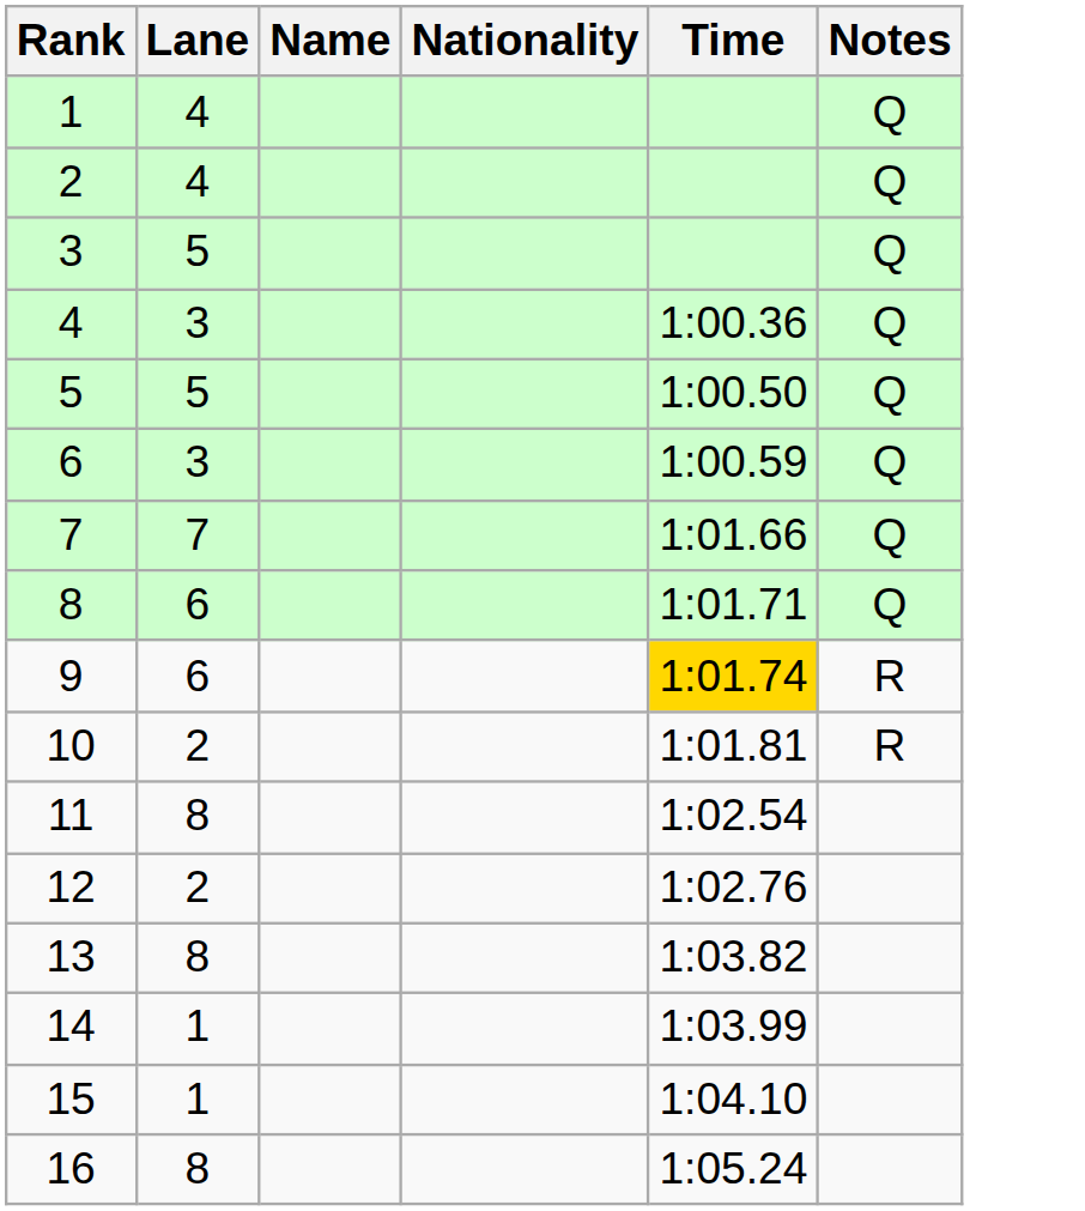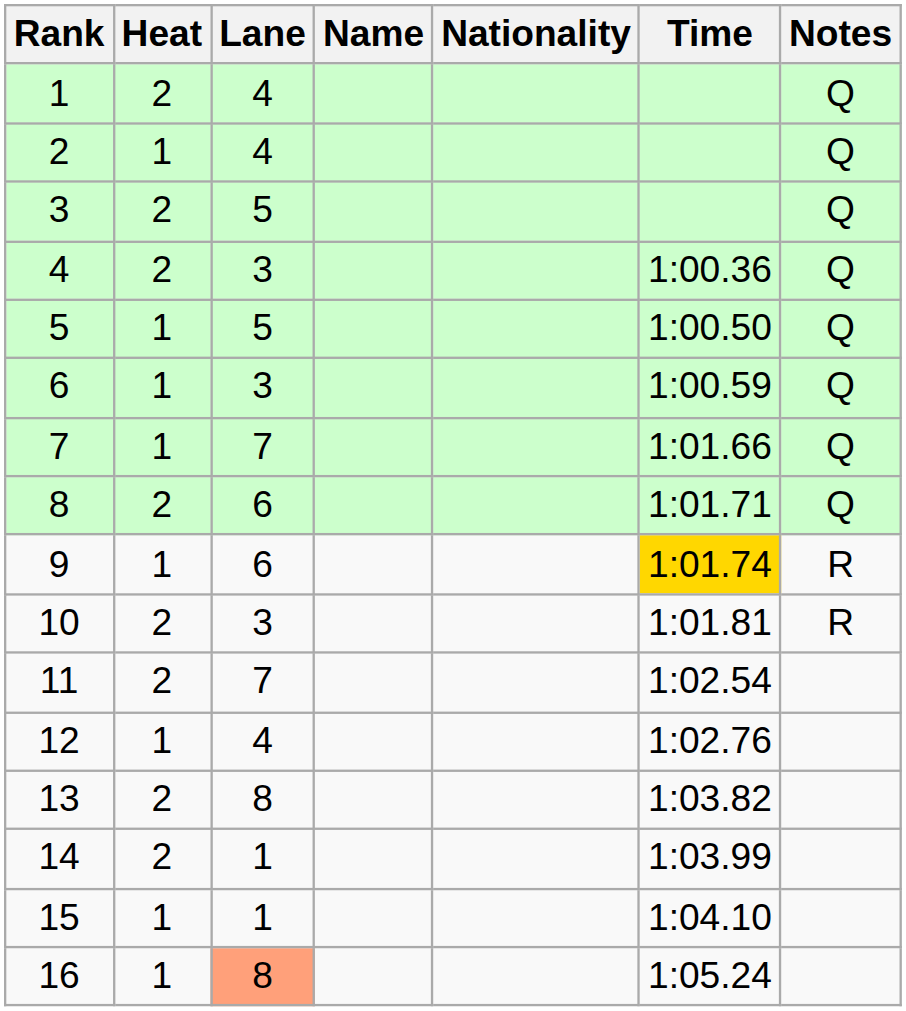+ column: Heat | 2 | 1 | 2 | 2 | 1 | 1 | 1 | 2 | 1 | 2 | 2 | 1 | 2 | 2 | 1 | 1
10 | Lane: 2 -> 3
11 | Lane: 8 -> 7
12 | Lane: 2 -> 4
16 | Lane: no background -> lightsalmon background
